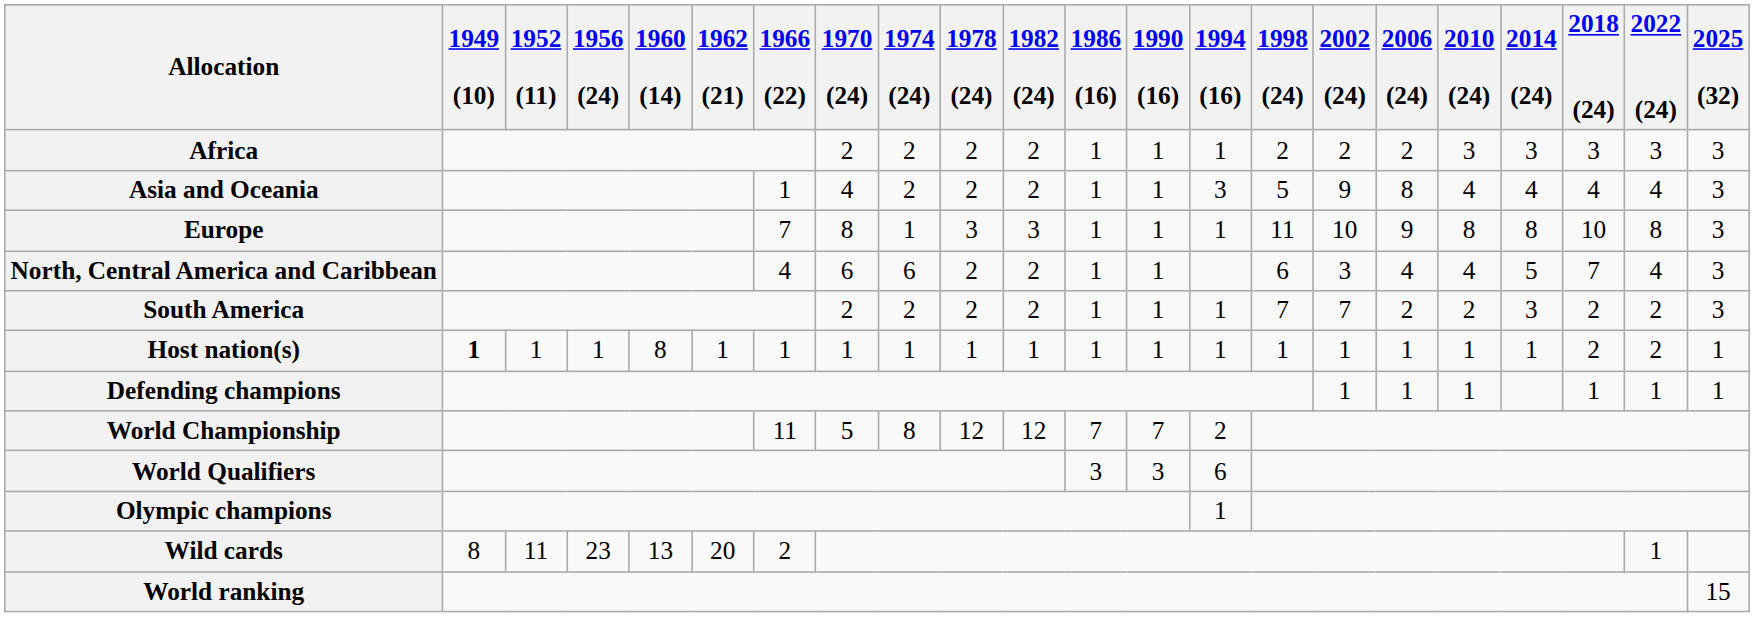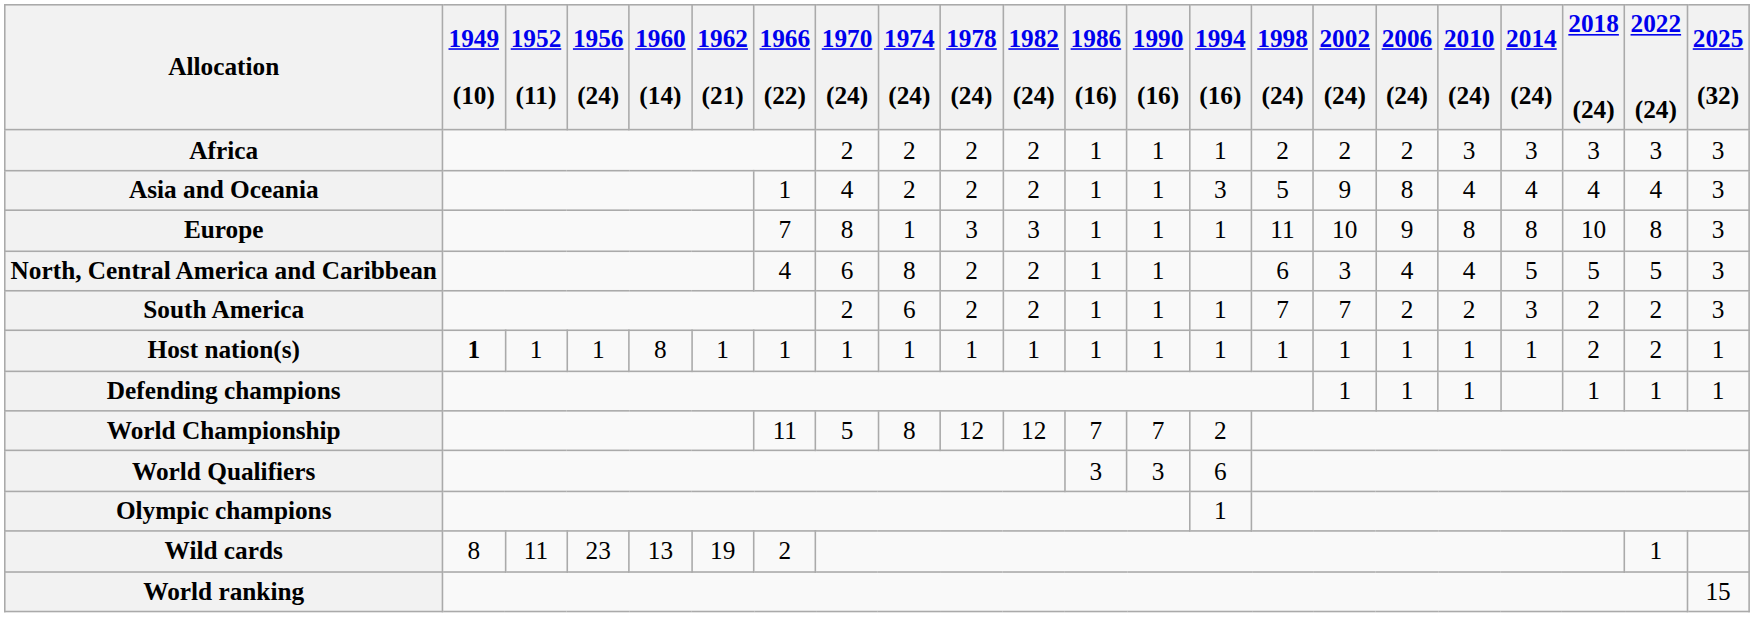North, Central America and Caribbean | 1974 (24): 6 -> 8
North, Central America and Caribbean | 2018 (24): 7 -> 5
North, Central America and Caribbean | 2022 (24): 4 -> 5
South America | 1974 (24): 2 -> 6
Wild cards | 1962 (21): 20 -> 19
